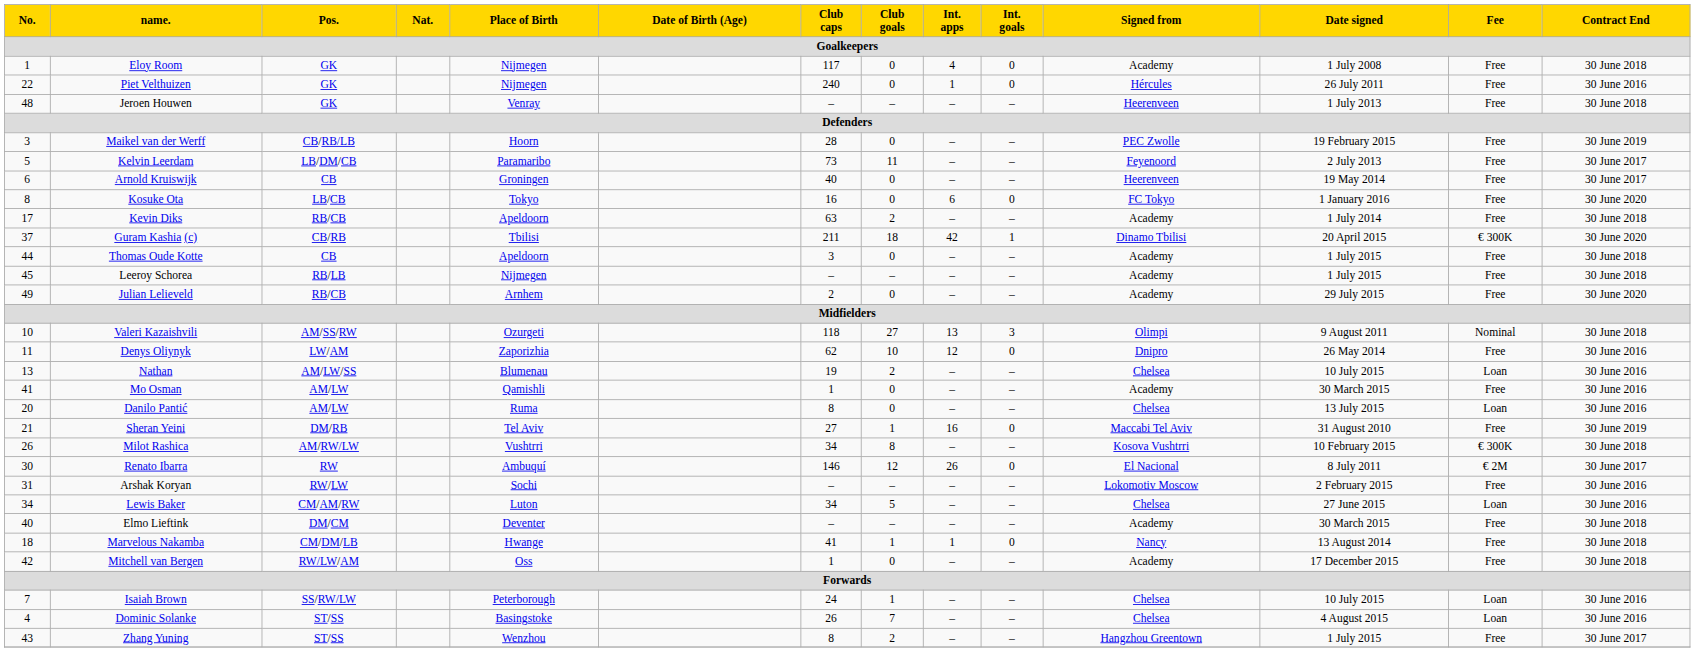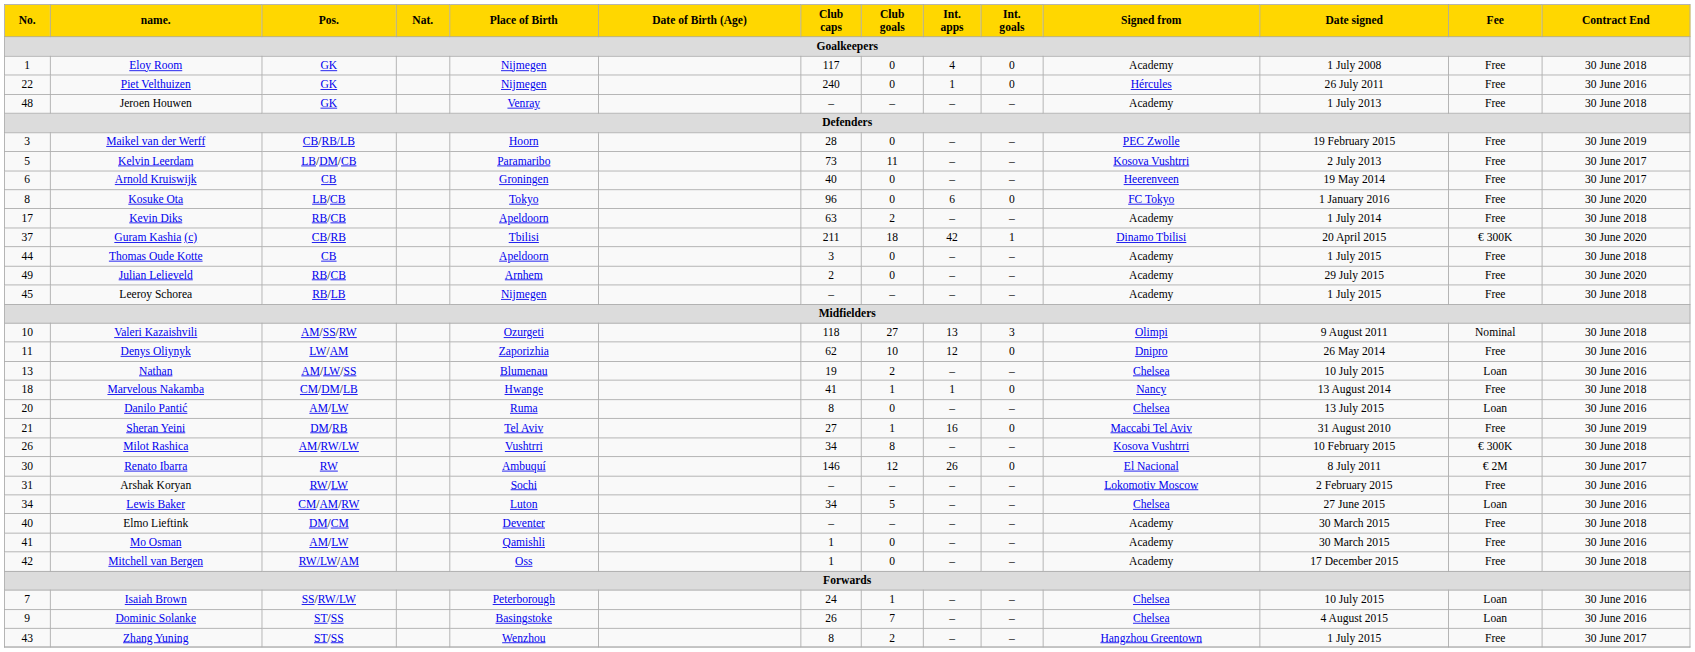Jeroen Houwen | Signed from: Heerenveen -> Academy
Kelvin Leerdam | Signed from: Feyenoord -> Kosova Vushtrri
Kosuke Ota | Club caps: 16 -> 96
rows swapped: Leeroy Schorea <-> Julian Lelieveld
rows swapped: Marvelous Nakamba <-> Mo Osman
Dominic Solanke | No.: 4 -> 9
